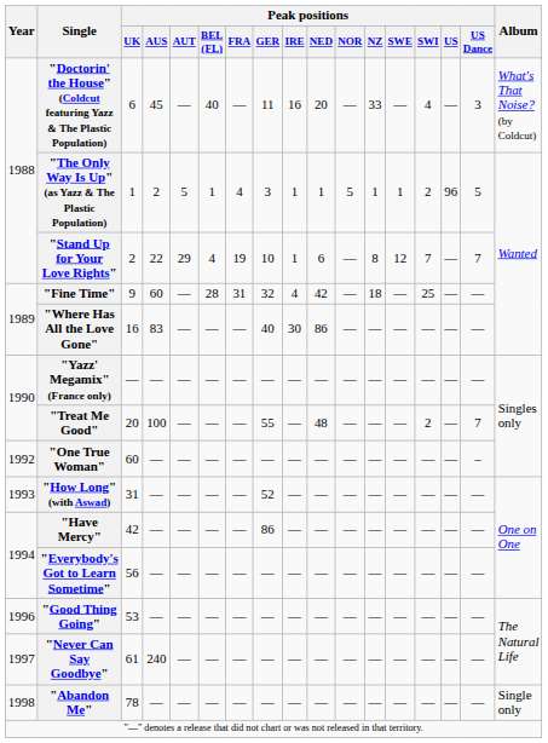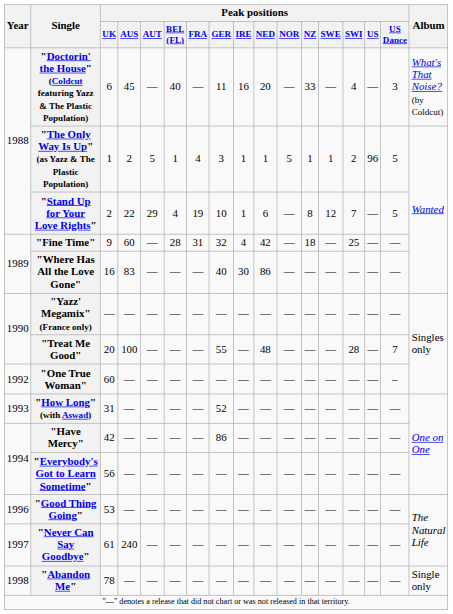"Stand Up for Your Love Rights" | Peak positions / US Dance: 7 -> 5
"Treat Me Good" | Peak positions / SWI: 2 -> 28
